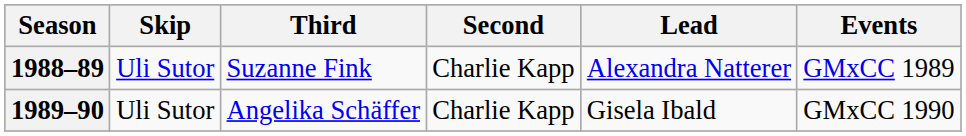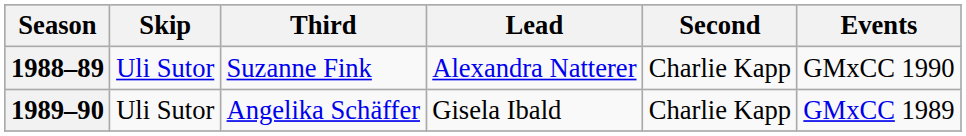columns swapped: Second <-> Lead
1988–89 | Events: GMxCC 1989 -> GMxCC 1990
1989–90 | Events: GMxCC 1990 -> GMxCC 1989
